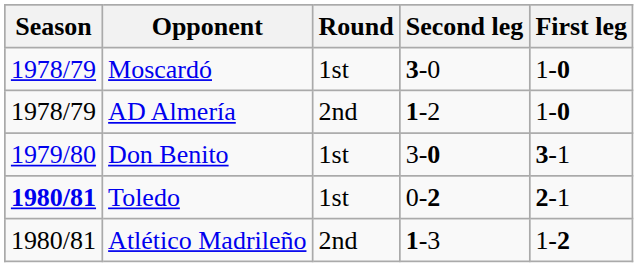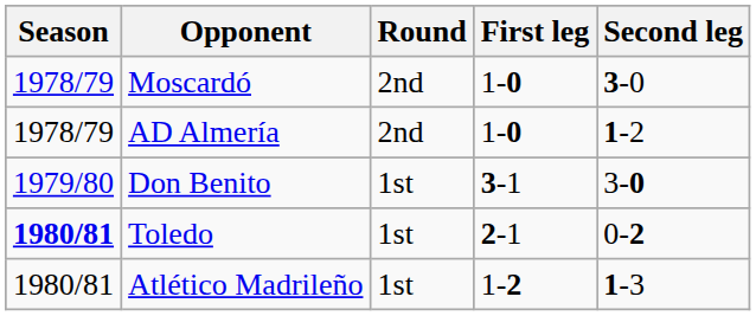columns swapped: First leg <-> Second leg
Moscardó | Round: 1st -> 2nd
Atlético Madrileño | Round: 2nd -> 1st
